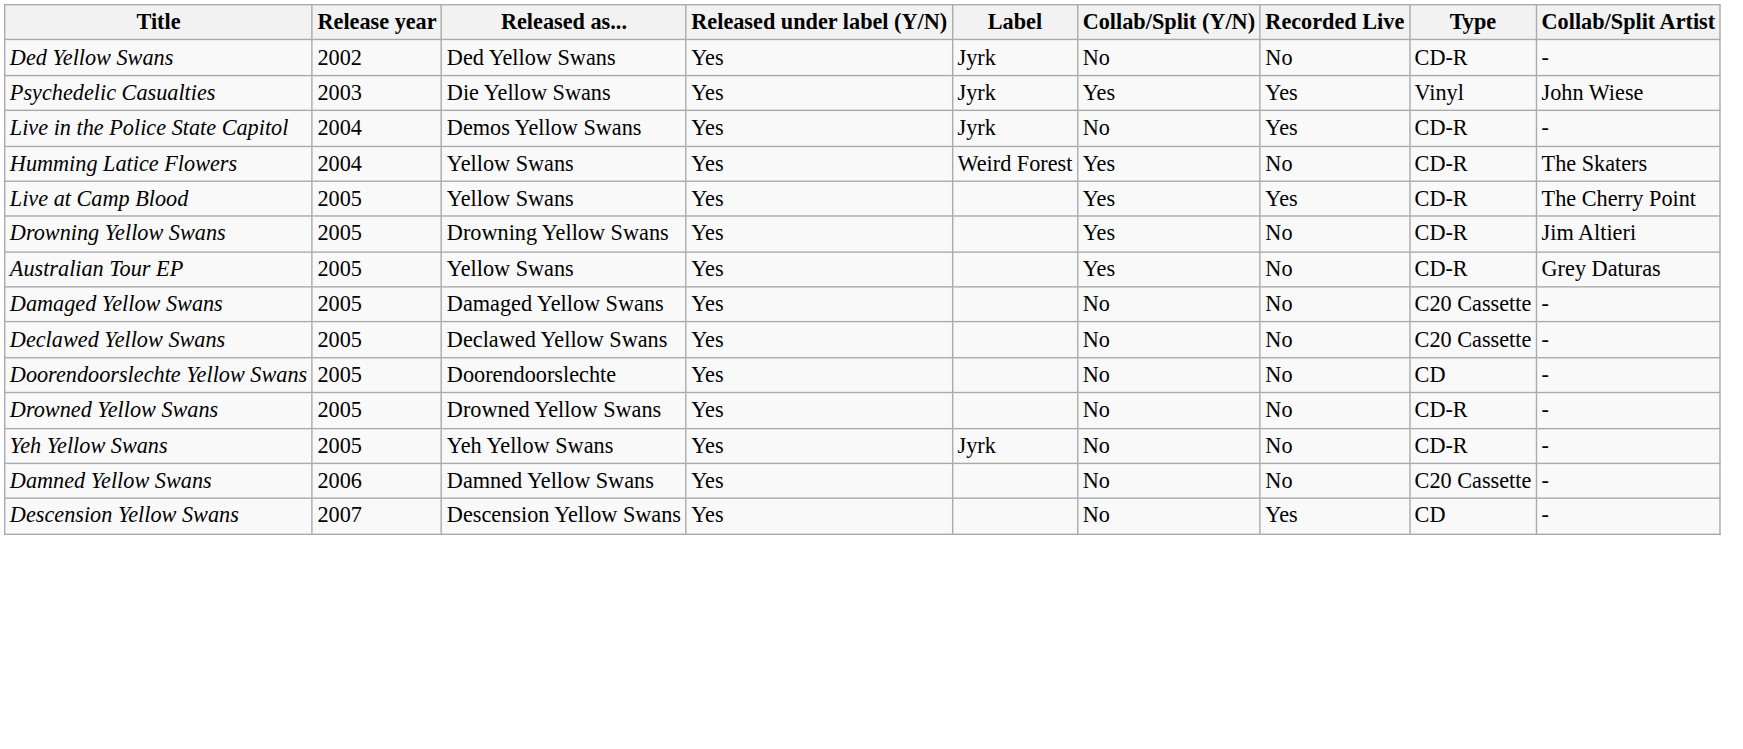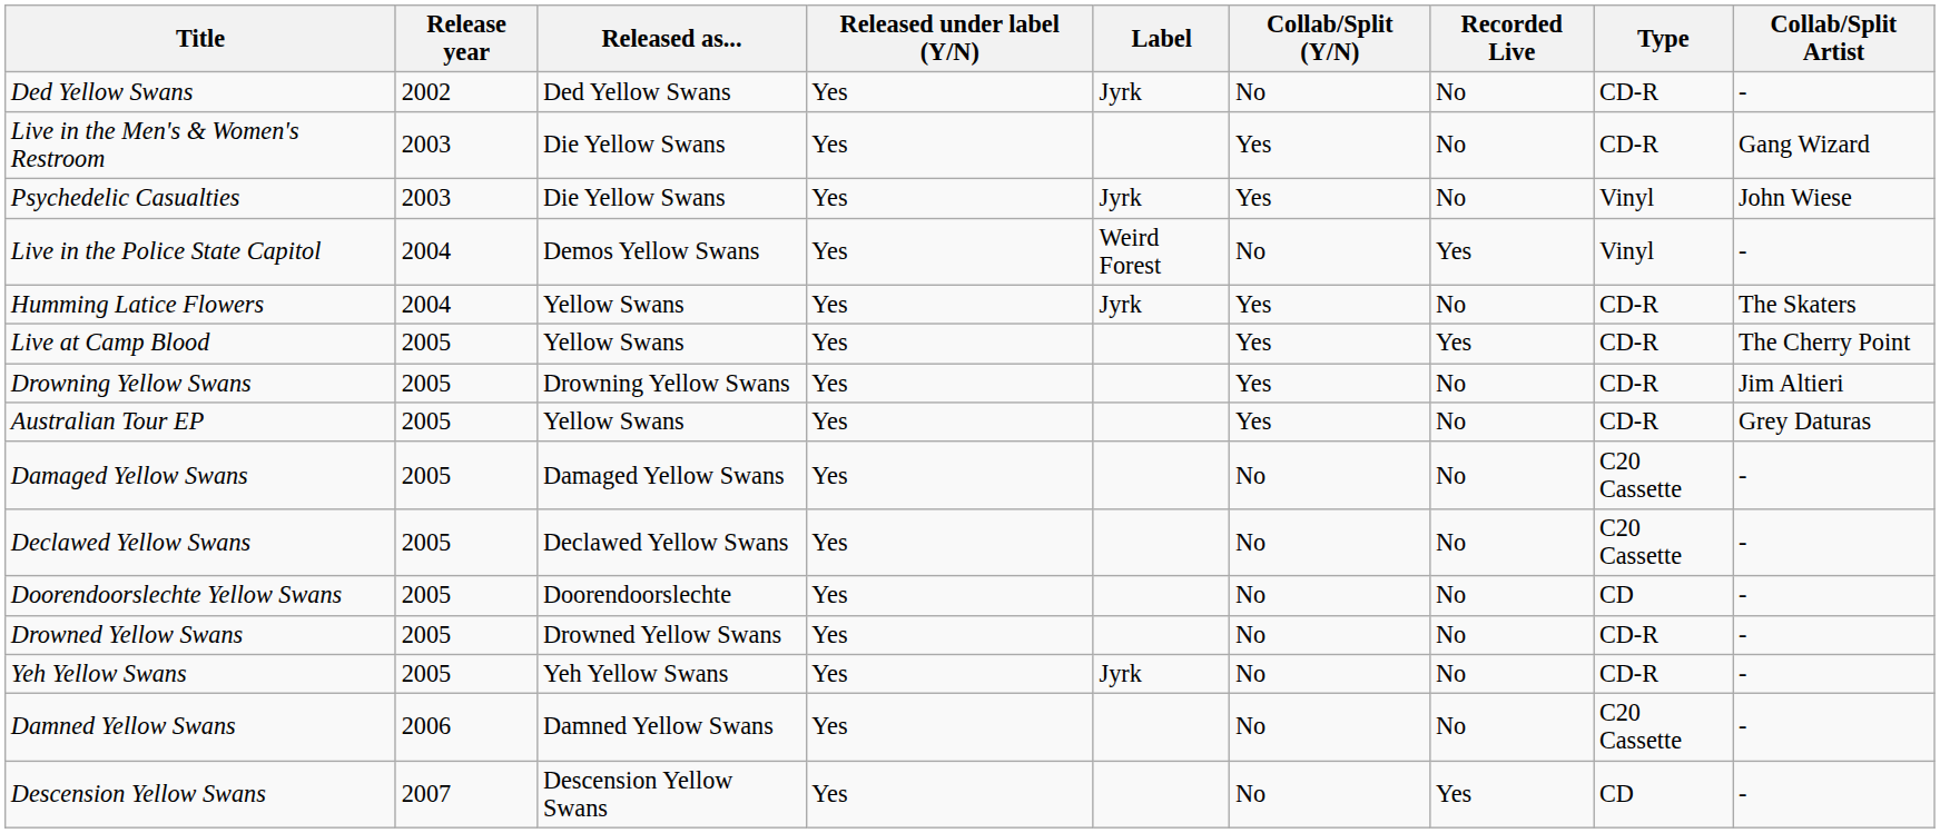+ row: Live in the Men's & Women's Restroom | 2003 | Die Yellow Swans | Yes | Yes | No | CD-R | Gang Wizard
Psychedelic Casualties | Recorded Live: Yes -> No
Live in the Police State Capitol | Label: Jyrk -> Weird Forest
Live in the Police State Capitol | Type: CD-R -> Vinyl
Humming Latice Flowers | Label: Weird Forest -> Jyrk
